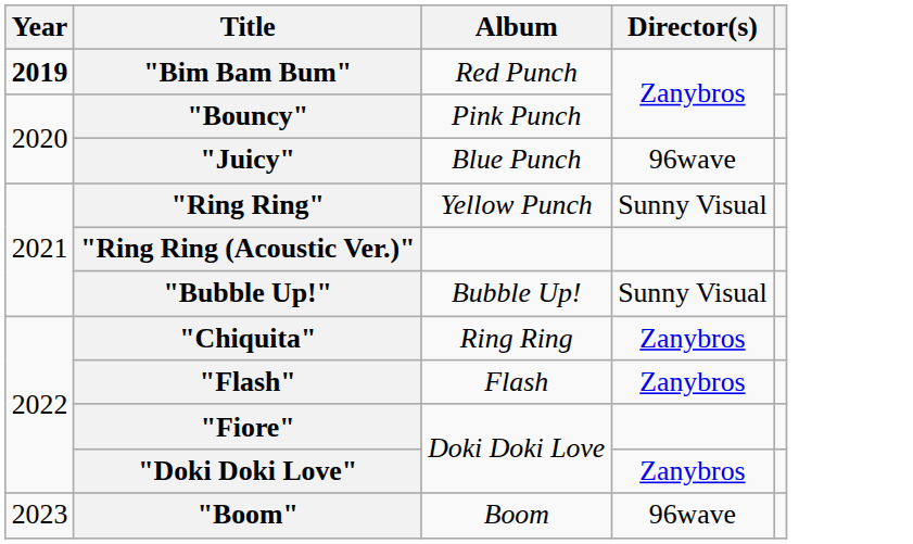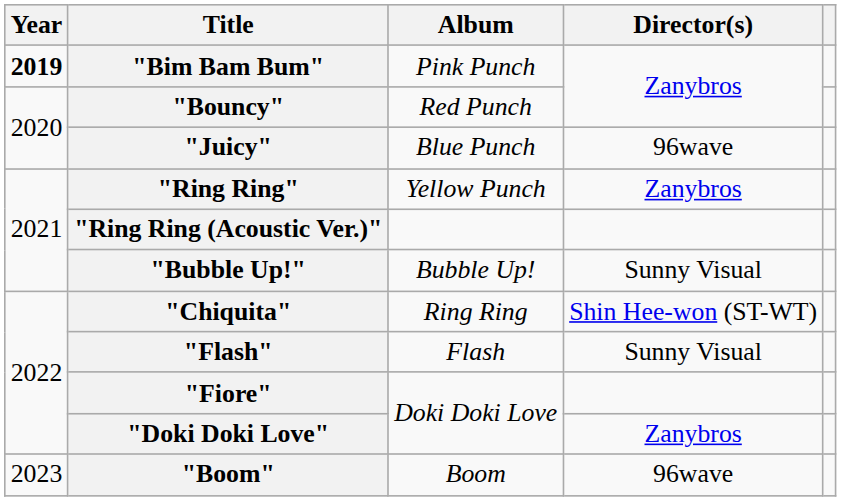"Bim Bam Bum" | Album: Red Punch -> Pink Punch
"Bouncy" | Album: Pink Punch -> Red Punch
"Ring Ring" | Director(s): Sunny Visual -> Zanybros
"Chiquita" | Director(s): Zanybros -> Shin Hee-won (ST-WT)
"Flash" | Director(s): Zanybros -> Sunny Visual
